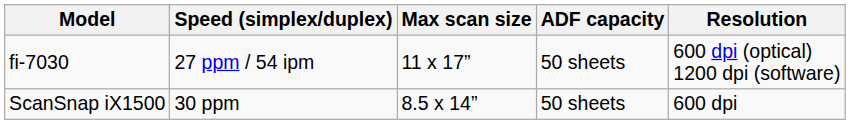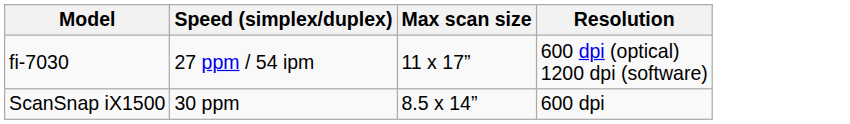- column: ADF capacity | 50 sheets | 50 sheets
